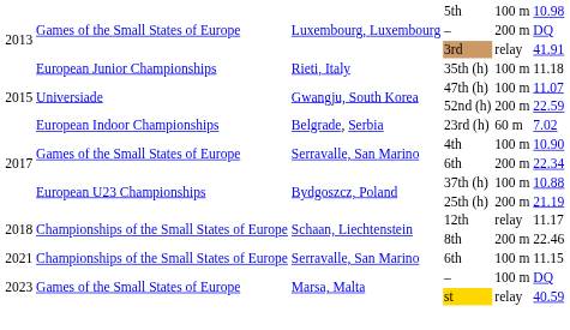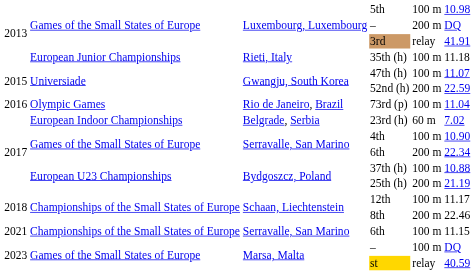+ row: 2016 | Olympic Games | Rio de Janeiro, Brazil | 73rd (p) | 100 m | 11.04
12th | column 5: relay -> 100 m
